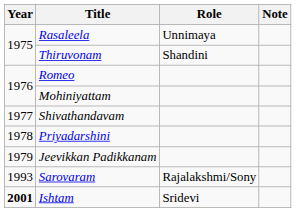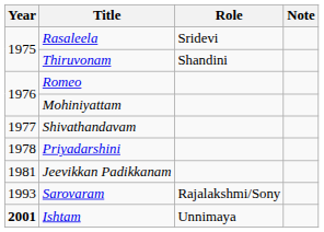Rasaleela | Role: Unnimaya -> Sridevi
Jeevikkan Padikkanam | Year: 1979 -> 1981
Ishtam | Role: Sridevi -> Unnimaya
